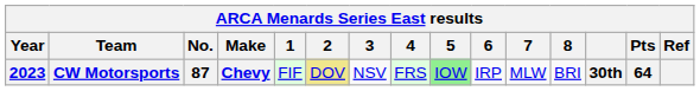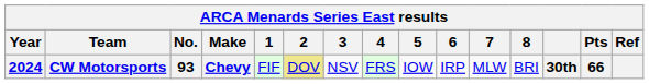CW Motorsports | Year: 2023 -> 2024
CW Motorsports | No.: 87 -> 93
CW Motorsports | 5: lightgreen background -> no background
CW Motorsports | Pts: 64 -> 66
